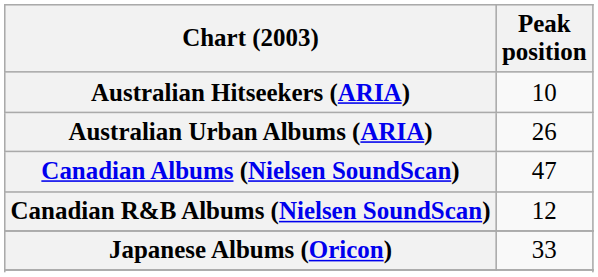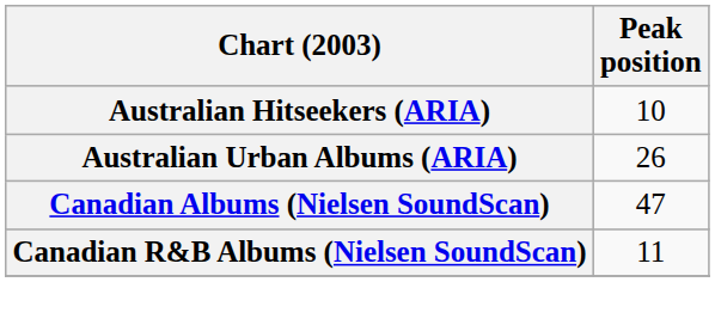Canadian R&B Albums (Nielsen SoundScan) | Peak position: 12 -> 11
- row: Japanese Albums (Oricon) | 33
